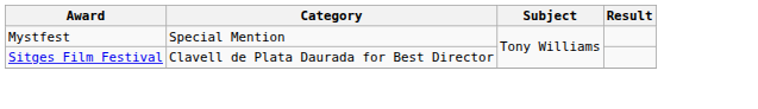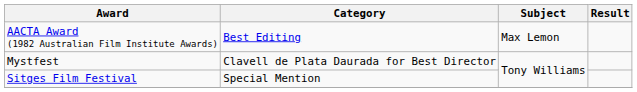+ row: AACTA Award (1982 Australian Film Institute Awards) | Best Editing | Max Lemon
Mystfest | Category: Special Mention -> Clavell de Plata Daurada for Best Director
Sitges Film Festival | Category: Clavell de Plata Daurada for Best Director -> Special Mention
